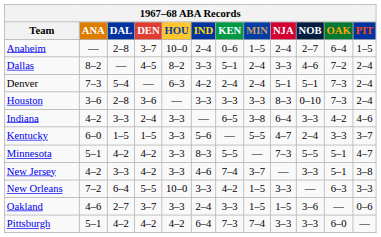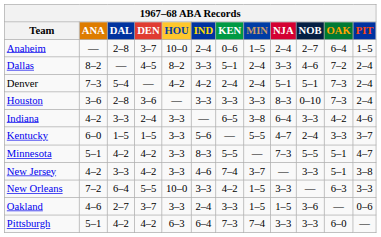Denver | HOU: 6–3 -> 4–2
Pittsburgh | HOU: 4–2 -> 6–3
